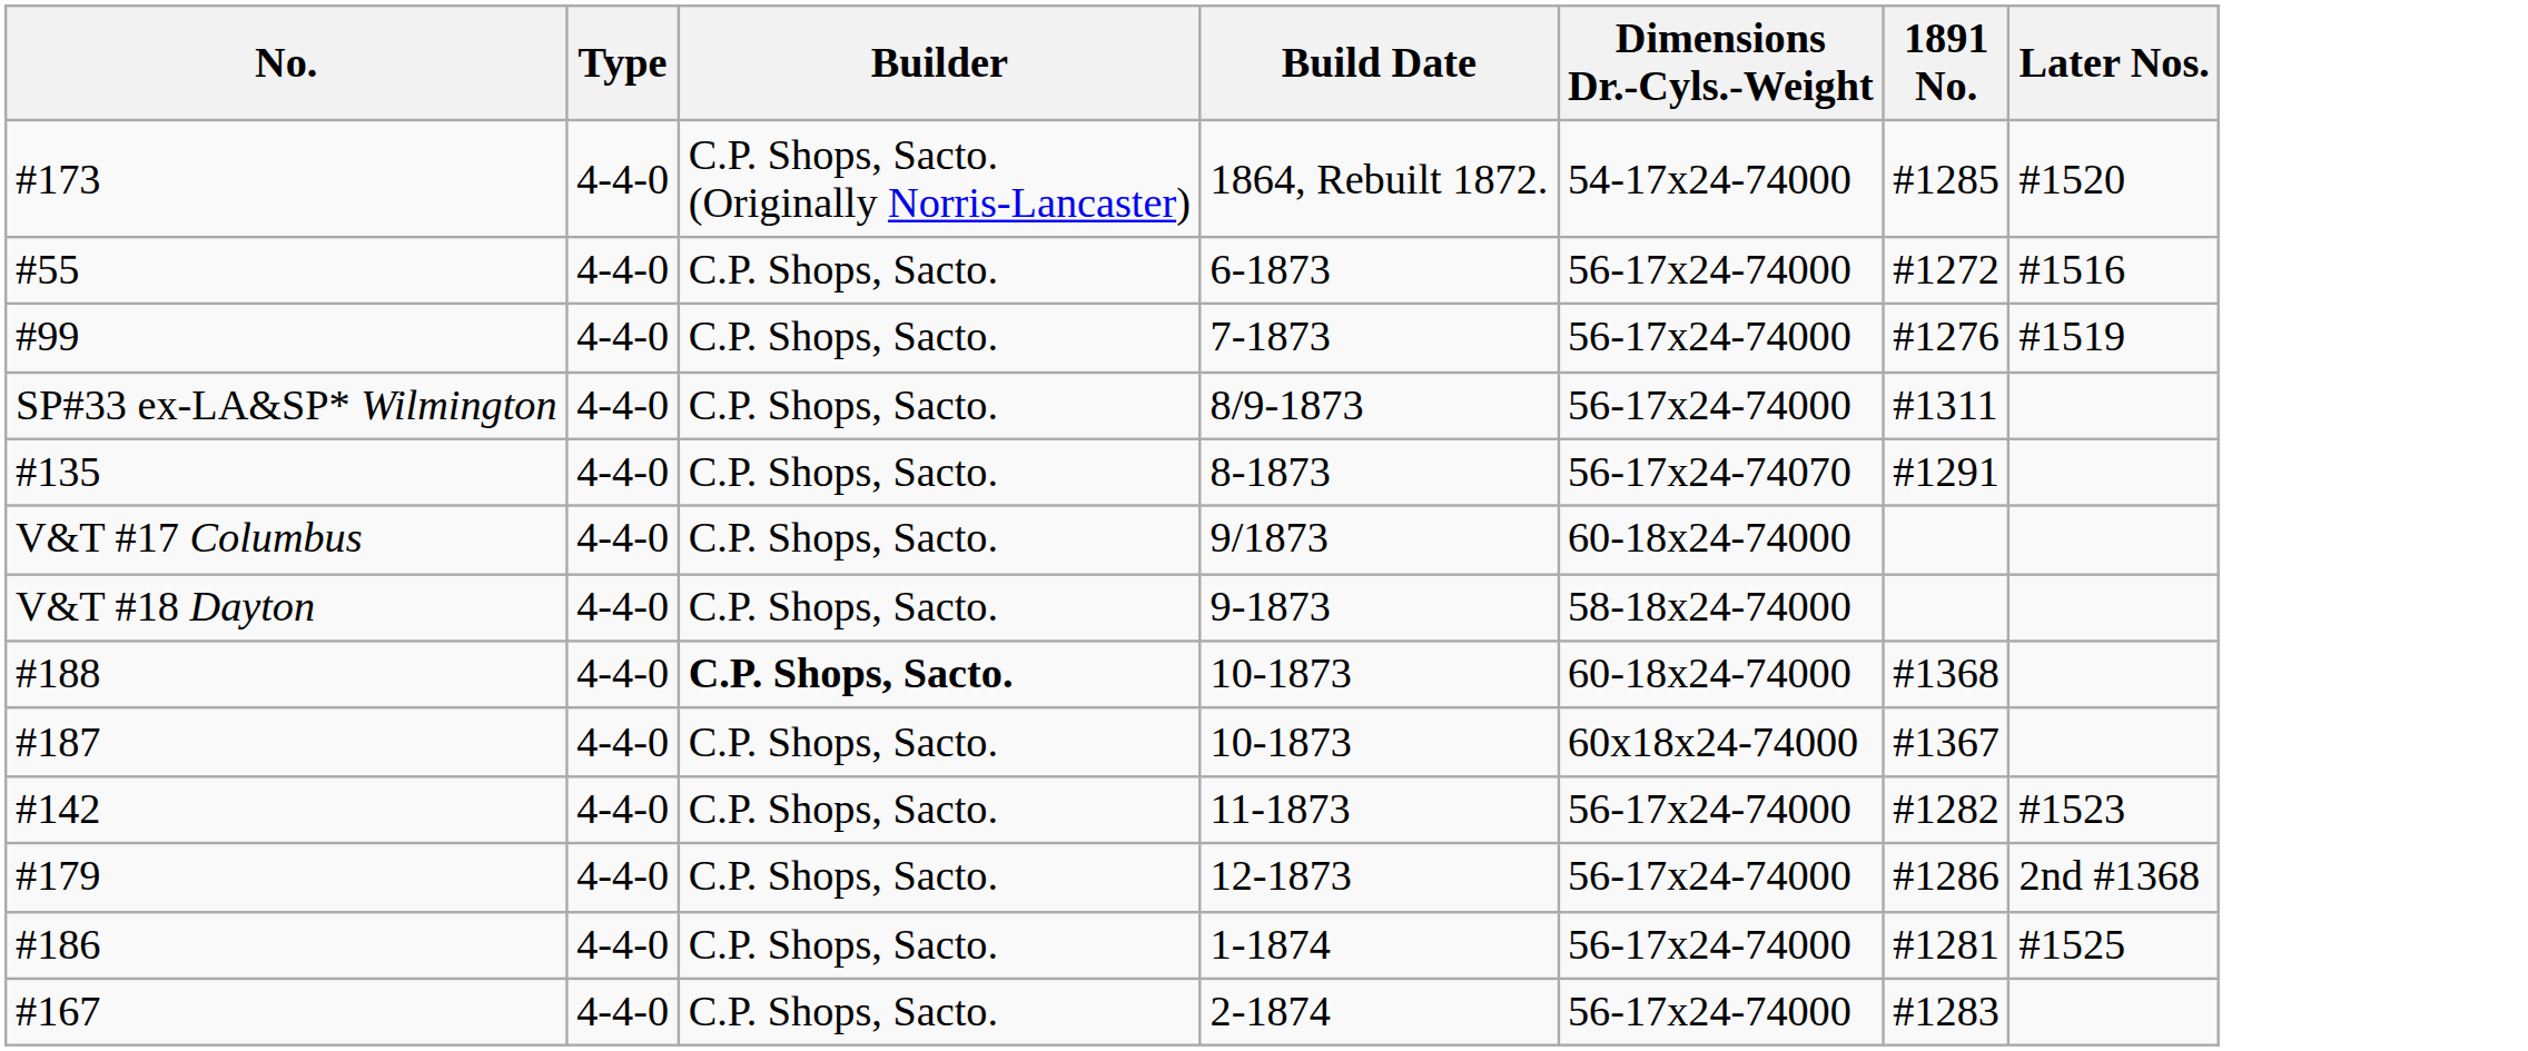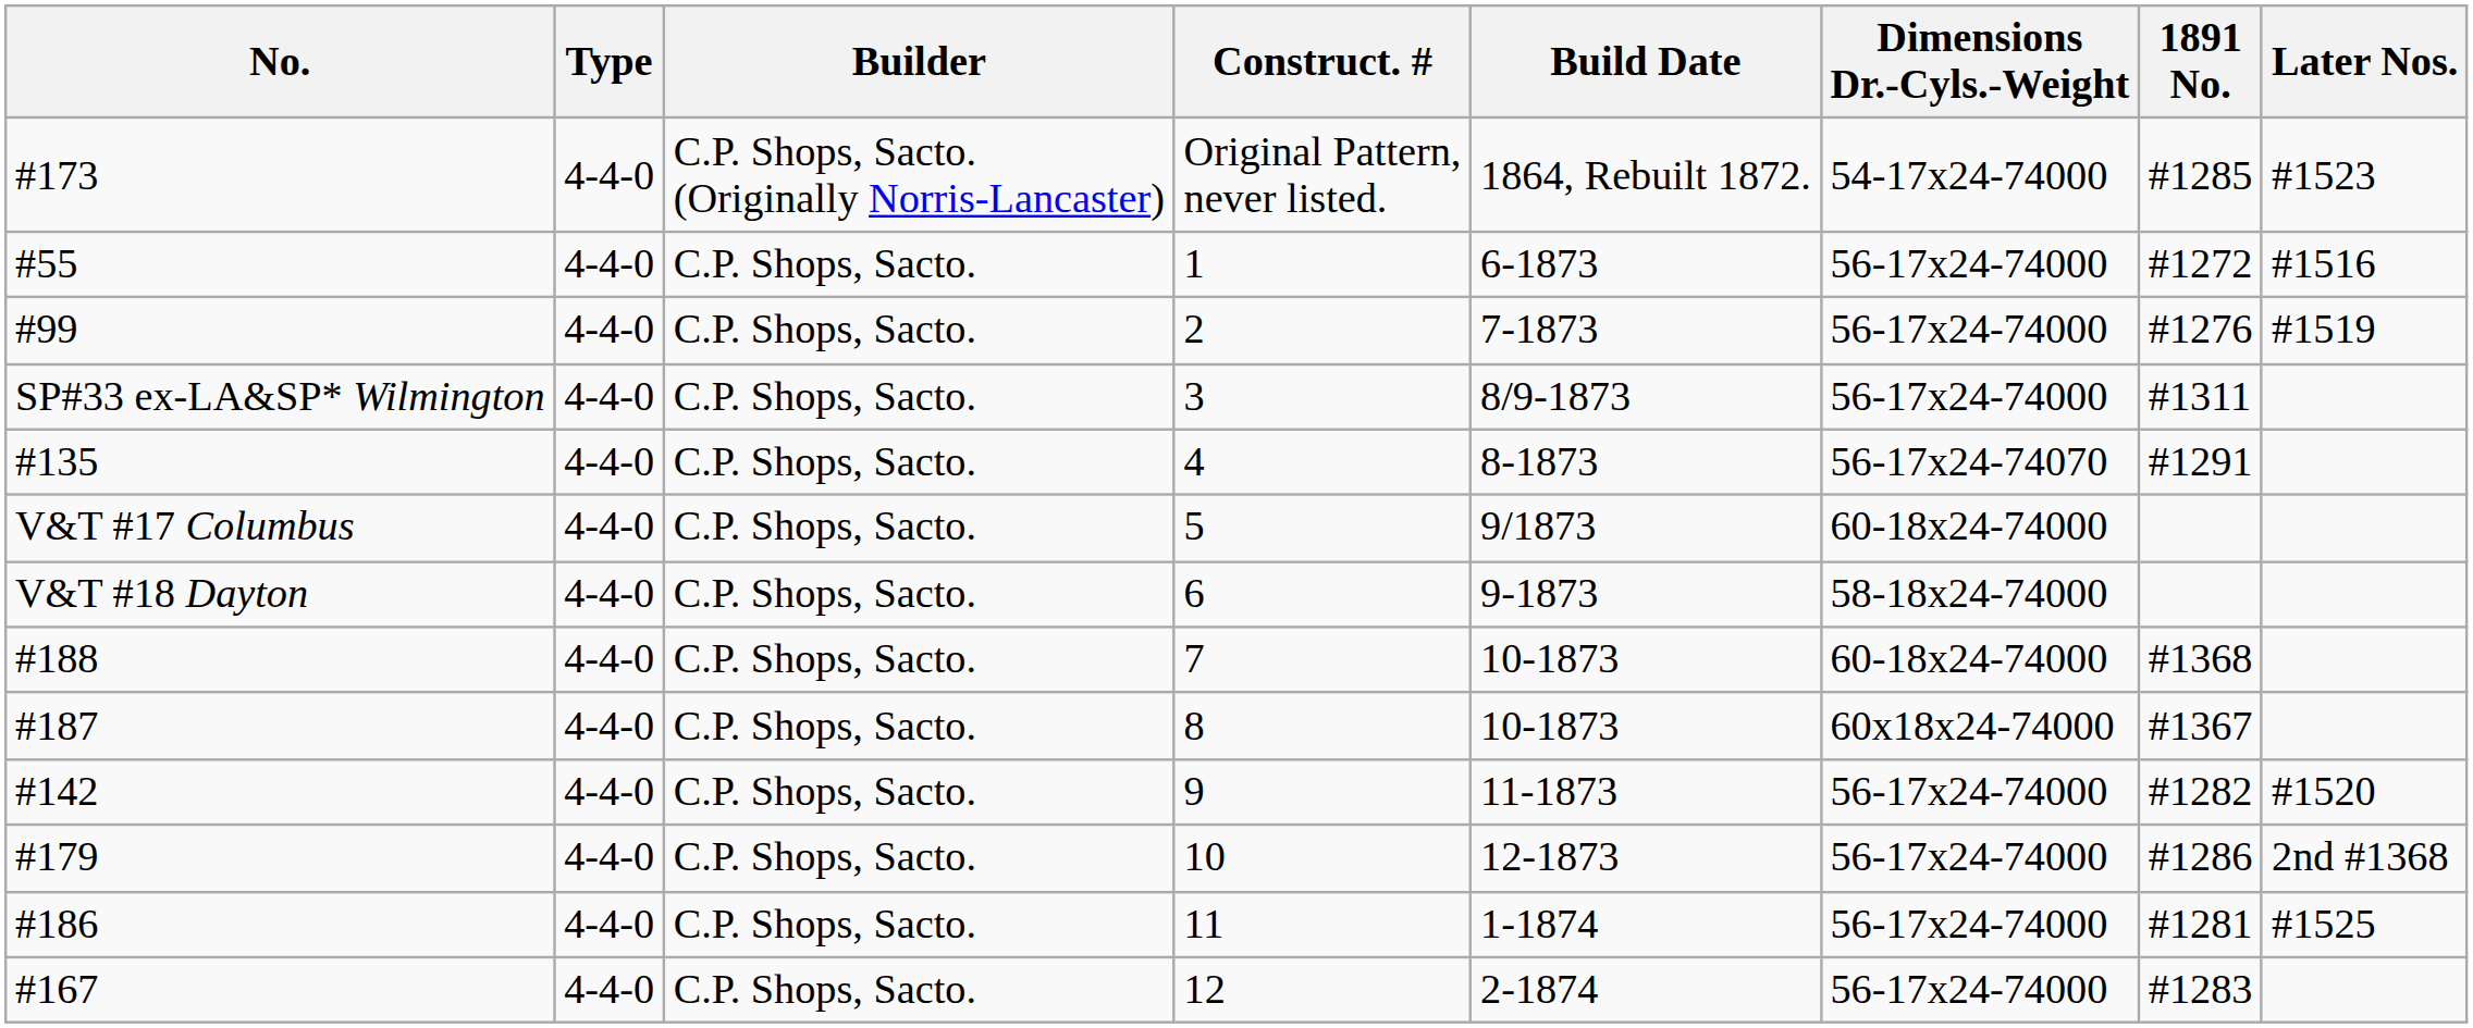+ column: Construct. # | Original Pattern, never listed. | 1 | 2 | 3 | 4 | 5 | 6 | 7 | 8 | 9 | 10 | 11 | 12
#173 | Later Nos.: #1520 -> #1523
#188 | Builder: bold -> normal
#142 | Later Nos.: #1523 -> #1520
